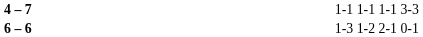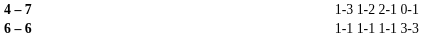4 – 7 | column 4: 1-1 1-1 1-1 3-3 -> 1-3 1-2 2-1 0-1
6 – 6 | column 4: 1-3 1-2 2-1 0-1 -> 1-1 1-1 1-1 3-3
